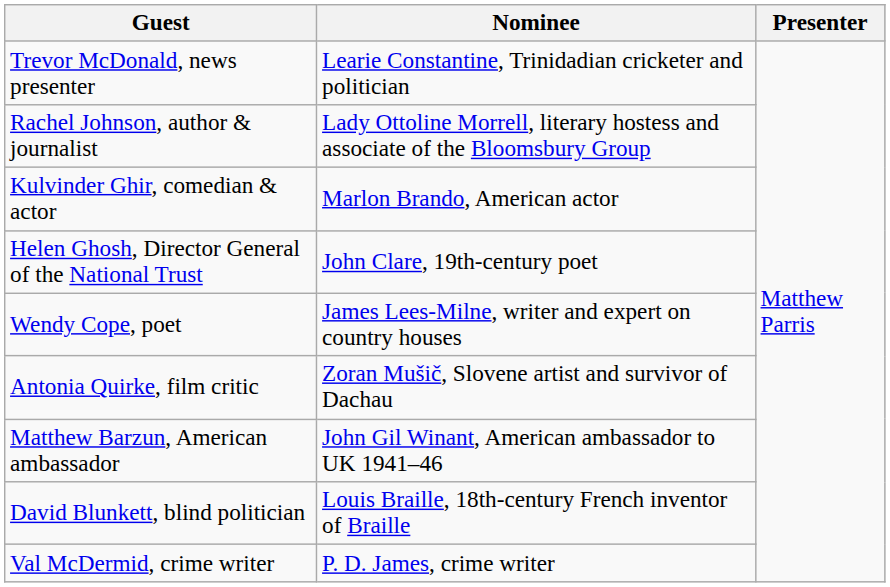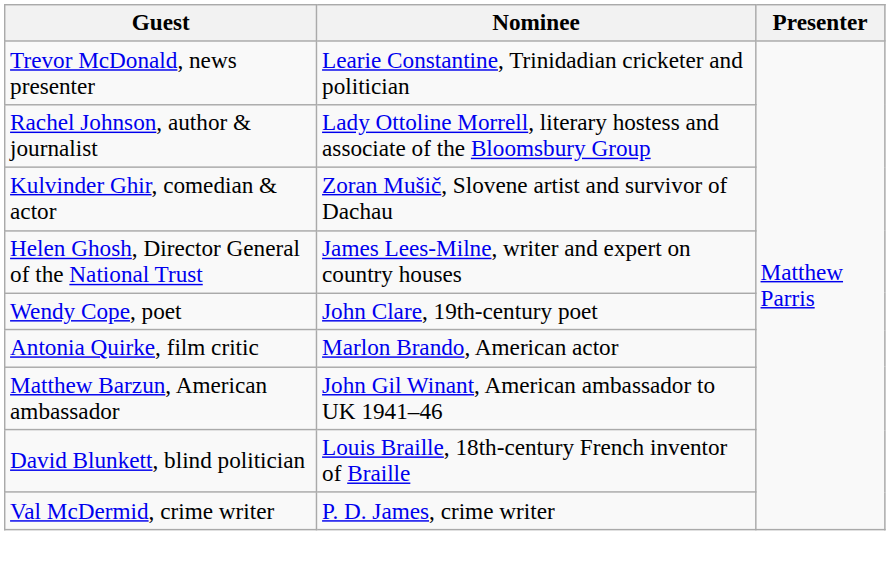Kulvinder Ghir, comedian & actor | Nominee: Marlon Brando, American actor -> Zoran Mušič, Slovene artist and survivor of Dachau
Helen Ghosh, Director General of the National Trust | Nominee: John Clare, 19th-century poet -> James Lees-Milne, writer and expert on country houses
Wendy Cope, poet | Nominee: James Lees-Milne, writer and expert on country houses -> John Clare, 19th-century poet
Antonia Quirke, film critic | Nominee: Zoran Mušič, Slovene artist and survivor of Dachau -> Marlon Brando, American actor
